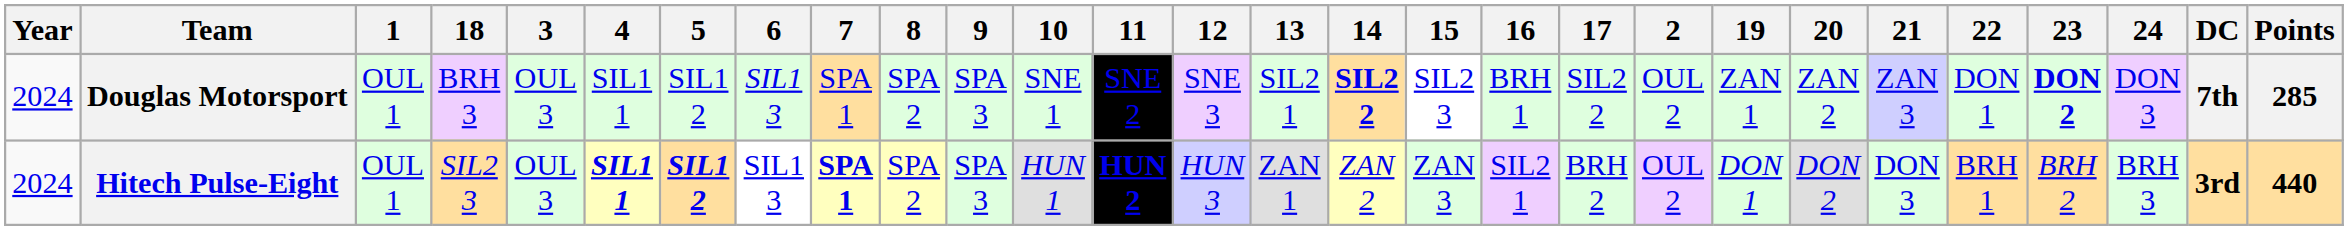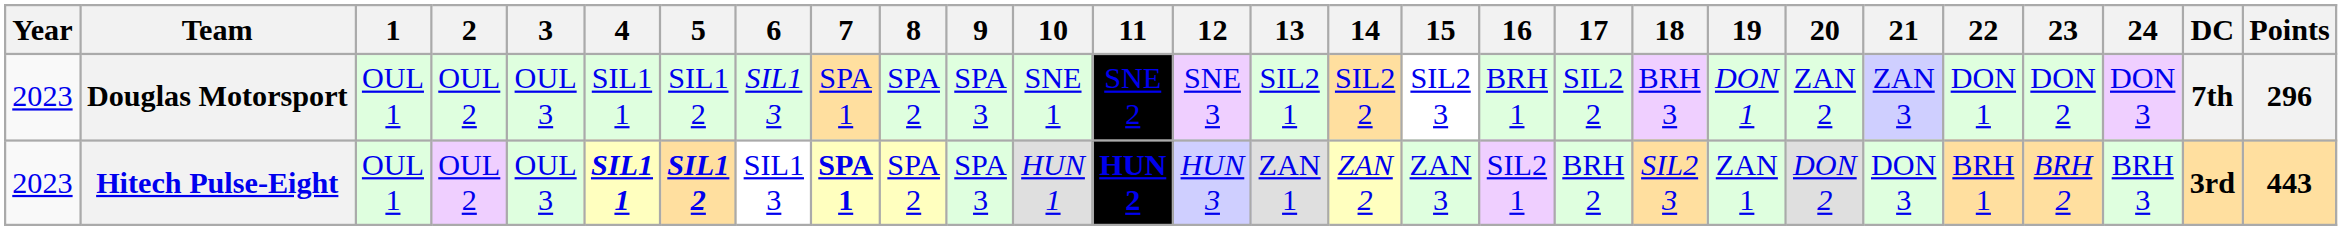columns swapped: 2 <-> 18
Douglas Motorsport | Year: 2024 -> 2023
Douglas Motorsport | 14: bold -> normal
Douglas Motorsport | 19: ZAN 1 -> DON 1
Douglas Motorsport | 23: bold -> normal
Douglas Motorsport | Points: 285 -> 296
Hitech Pulse-Eight | Year: 2024 -> 2023
Hitech Pulse-Eight | 19: DON 1 -> ZAN 1
Hitech Pulse-Eight | Points: 440 -> 443
